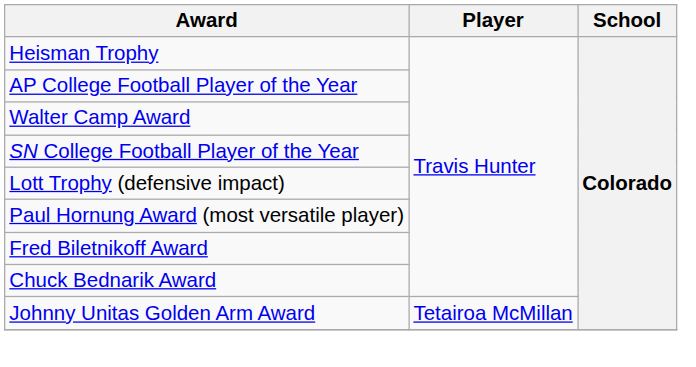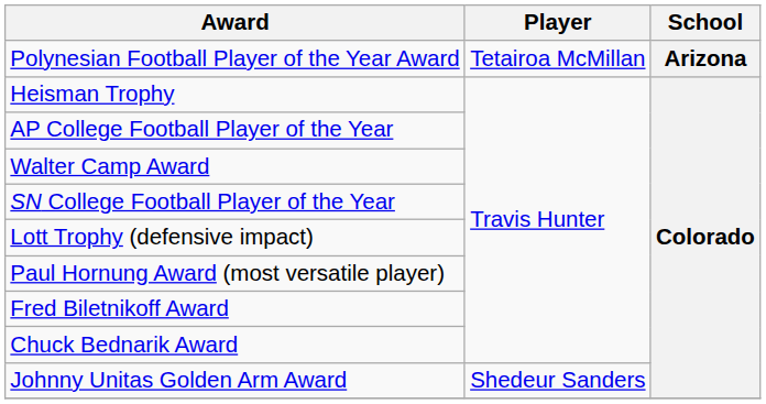+ row: Polynesian Football Player of the Year Award | Tetairoa McMillan | Arizona
Johnny Unitas Golden Arm Award | Player: Tetairoa McMillan -> Shedeur Sanders
